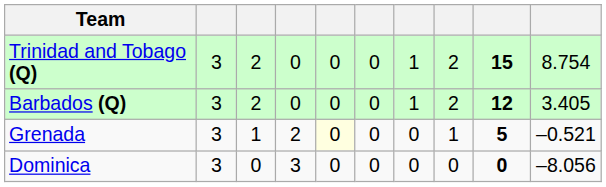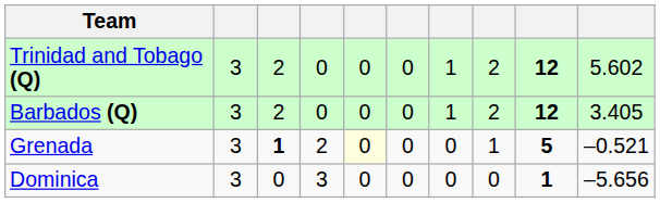Trinidad and Tobago (Q) | column 9: 15 -> 12
Trinidad and Tobago (Q) | column 10: 8.754 -> 5.602
Grenada | column 3: normal -> bold
Dominica | column 9: 0 -> 1
Dominica | column 10: –8.056 -> –5.656
